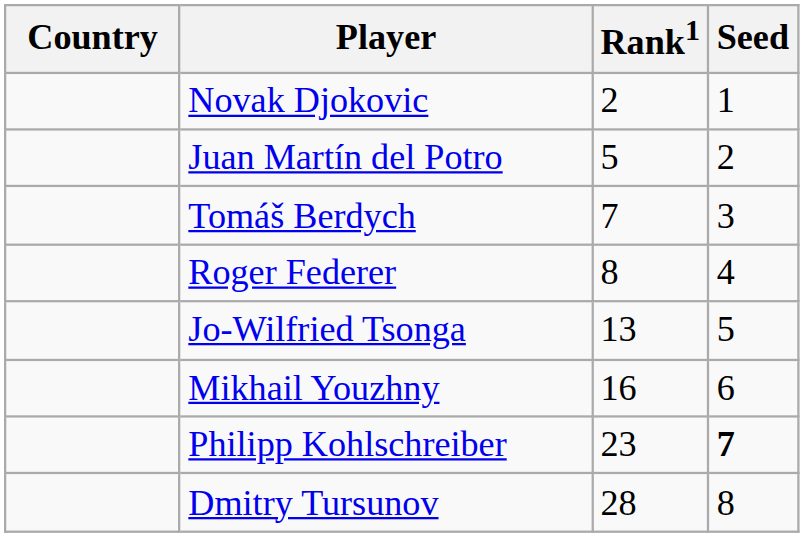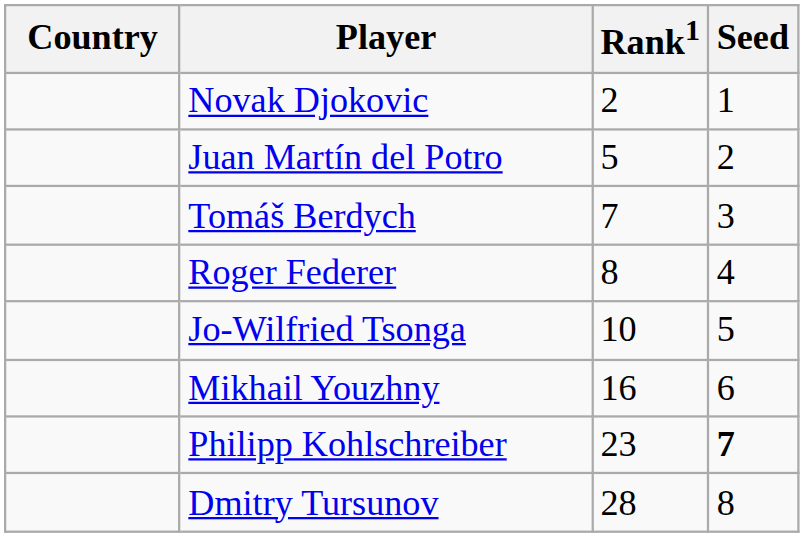Jo-Wilfried Tsonga | Rank1: 13 -> 10
